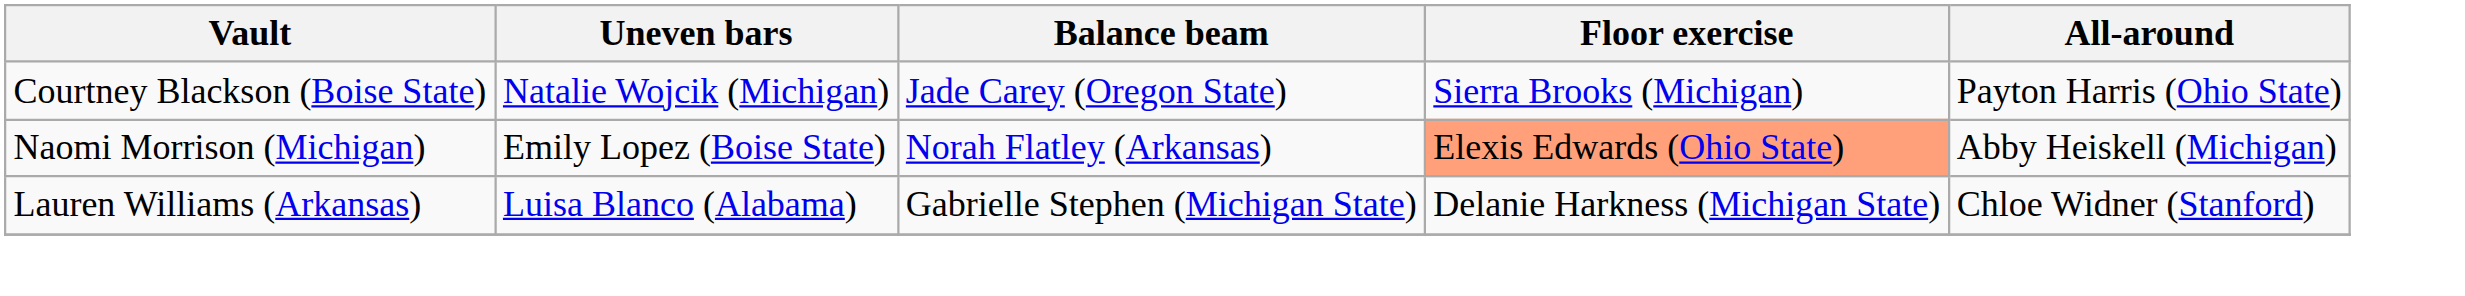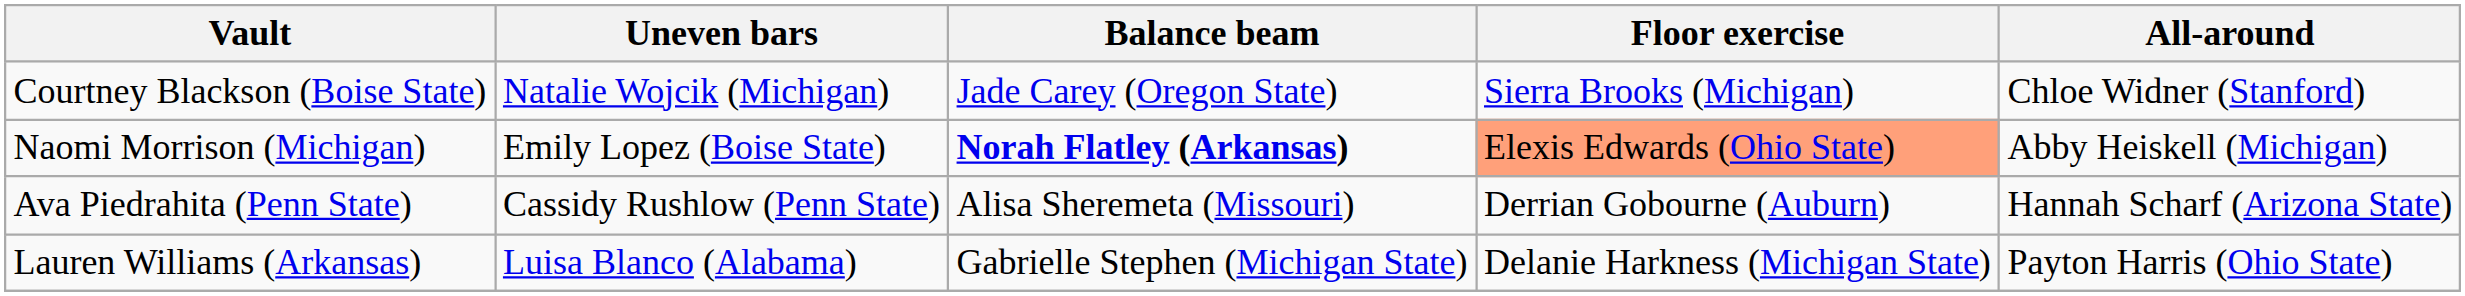Courtney Blackson (Boise State) | All-around: Payton Harris (Ohio State) -> Chloe Widner (Stanford)
Naomi Morrison (Michigan) | Balance beam: normal -> bold
+ row: Ava Piedrahita (Penn State) | Cassidy Rushlow (Penn State) | Alisa Sheremeta (Missouri) | Derrian Gobourne (Auburn) | Hannah Scharf (Arizona State)
Lauren Williams (Arkansas) | All-around: Chloe Widner (Stanford) -> Payton Harris (Ohio State)
